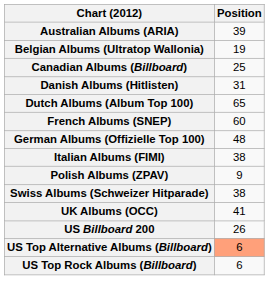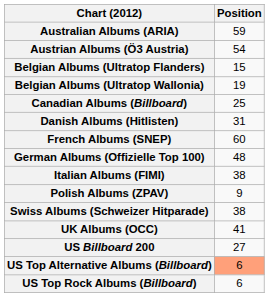Australian Albums (ARIA) | Position: 39 -> 59
+ row: Austrian Albums (Ö3 Austria) | 54
+ row: Belgian Albums (Ultratop Flanders) | 15
- row: Dutch Albums (Album Top 100) | 65
US Billboard 200 | Position: 26 -> 27
